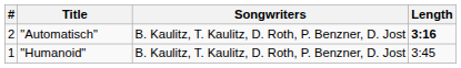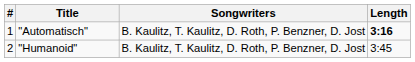"Automatisch" | #: 2 -> 1
"Humanoid" | #: 1 -> 2
